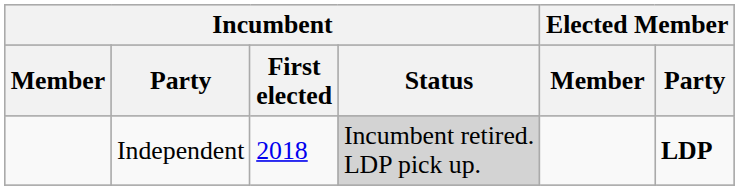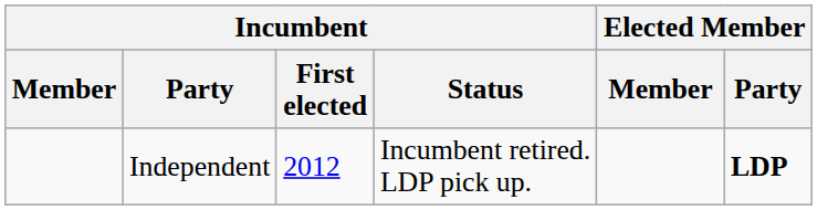Independent | Incumbent / First elected: 2018 -> 2012
Independent | Incumbent / Status: lightgrey background -> no background
